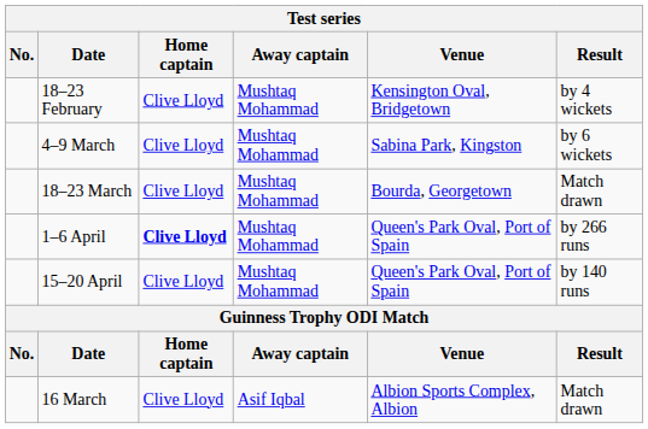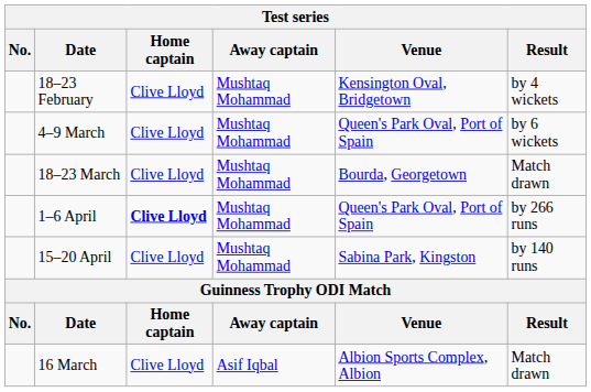4–9 March | Venue: Sabina Park, Kingston -> Queen's Park Oval, Port of Spain
15–20 April | Venue: Queen's Park Oval, Port of Spain -> Sabina Park, Kingston
